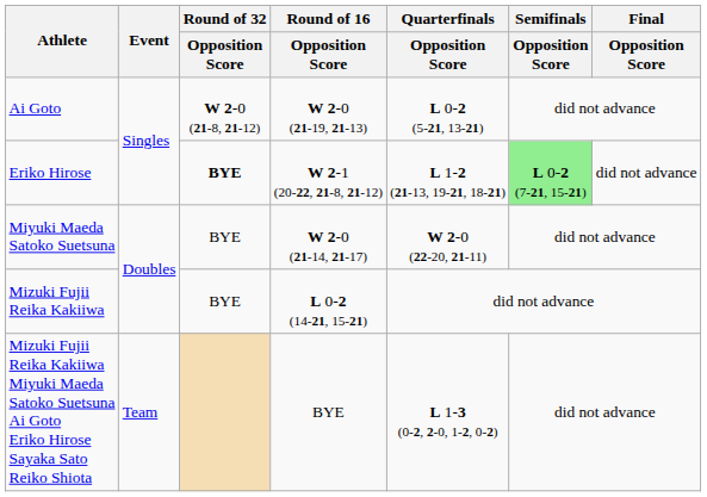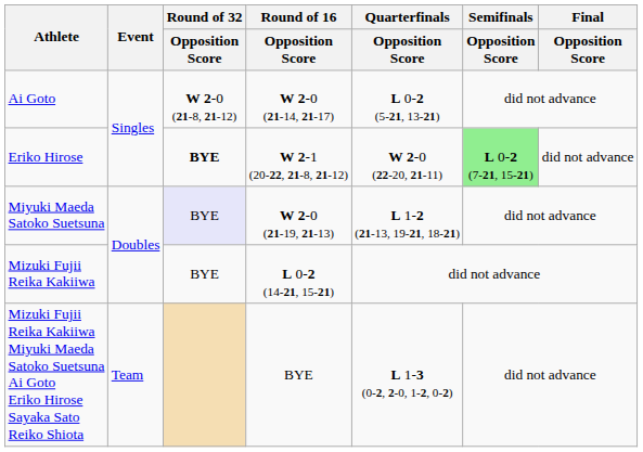Ai Goto | Round of 16 / Opposition Score: W 2-0 (21-19, 21-13) -> W 2-0 (21-14, 21-17)
Eriko Hirose | Quarterfinals / Opposition Score: L 1-2 (21-13, 19-21, 18-21) -> W 2-0 (22-20, 21-11)
Miyuki Maeda Satoko Suetsuna | Round of 32 / Opposition Score: no background -> lavender background
Miyuki Maeda Satoko Suetsuna | Round of 16 / Opposition Score: W 2-0 (21-14, 21-17) -> W 2-0 (21-19, 21-13)
Miyuki Maeda Satoko Suetsuna | Quarterfinals / Opposition Score: W 2-0 (22-20, 21-11) -> L 1-2 (21-13, 19-21, 18-21)
